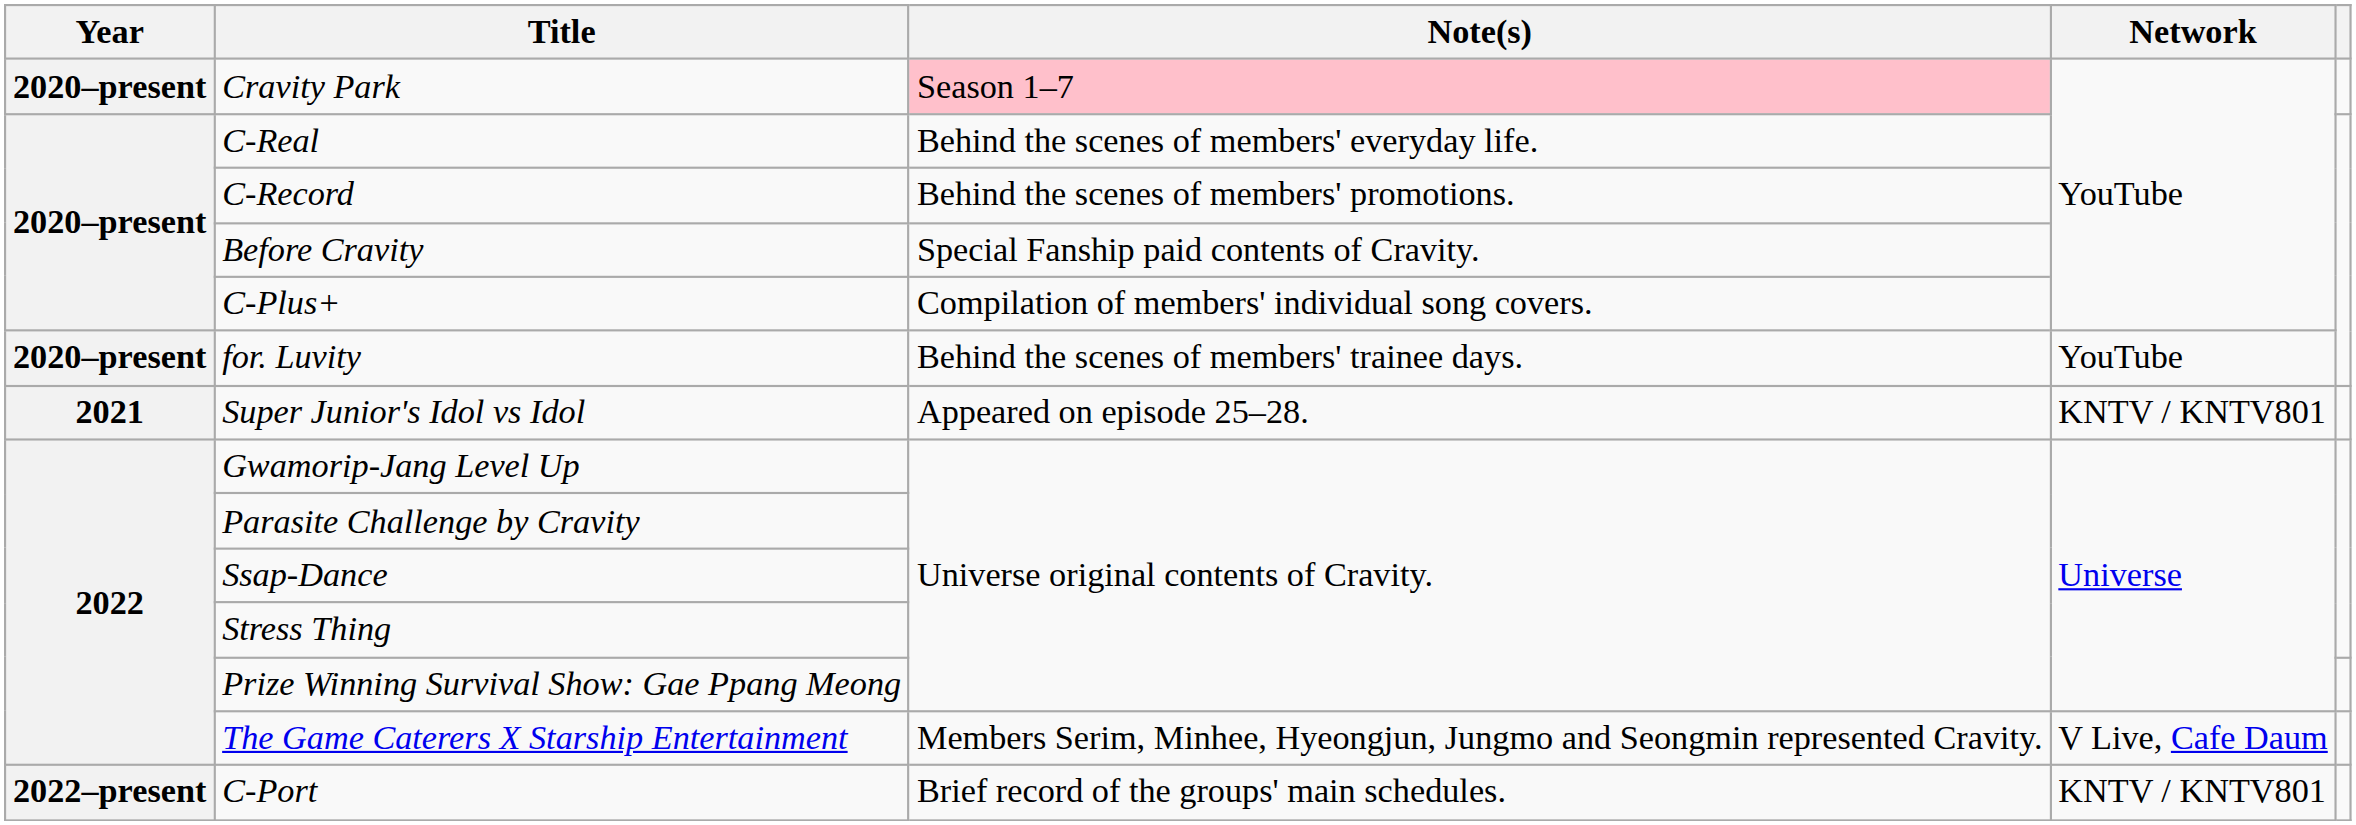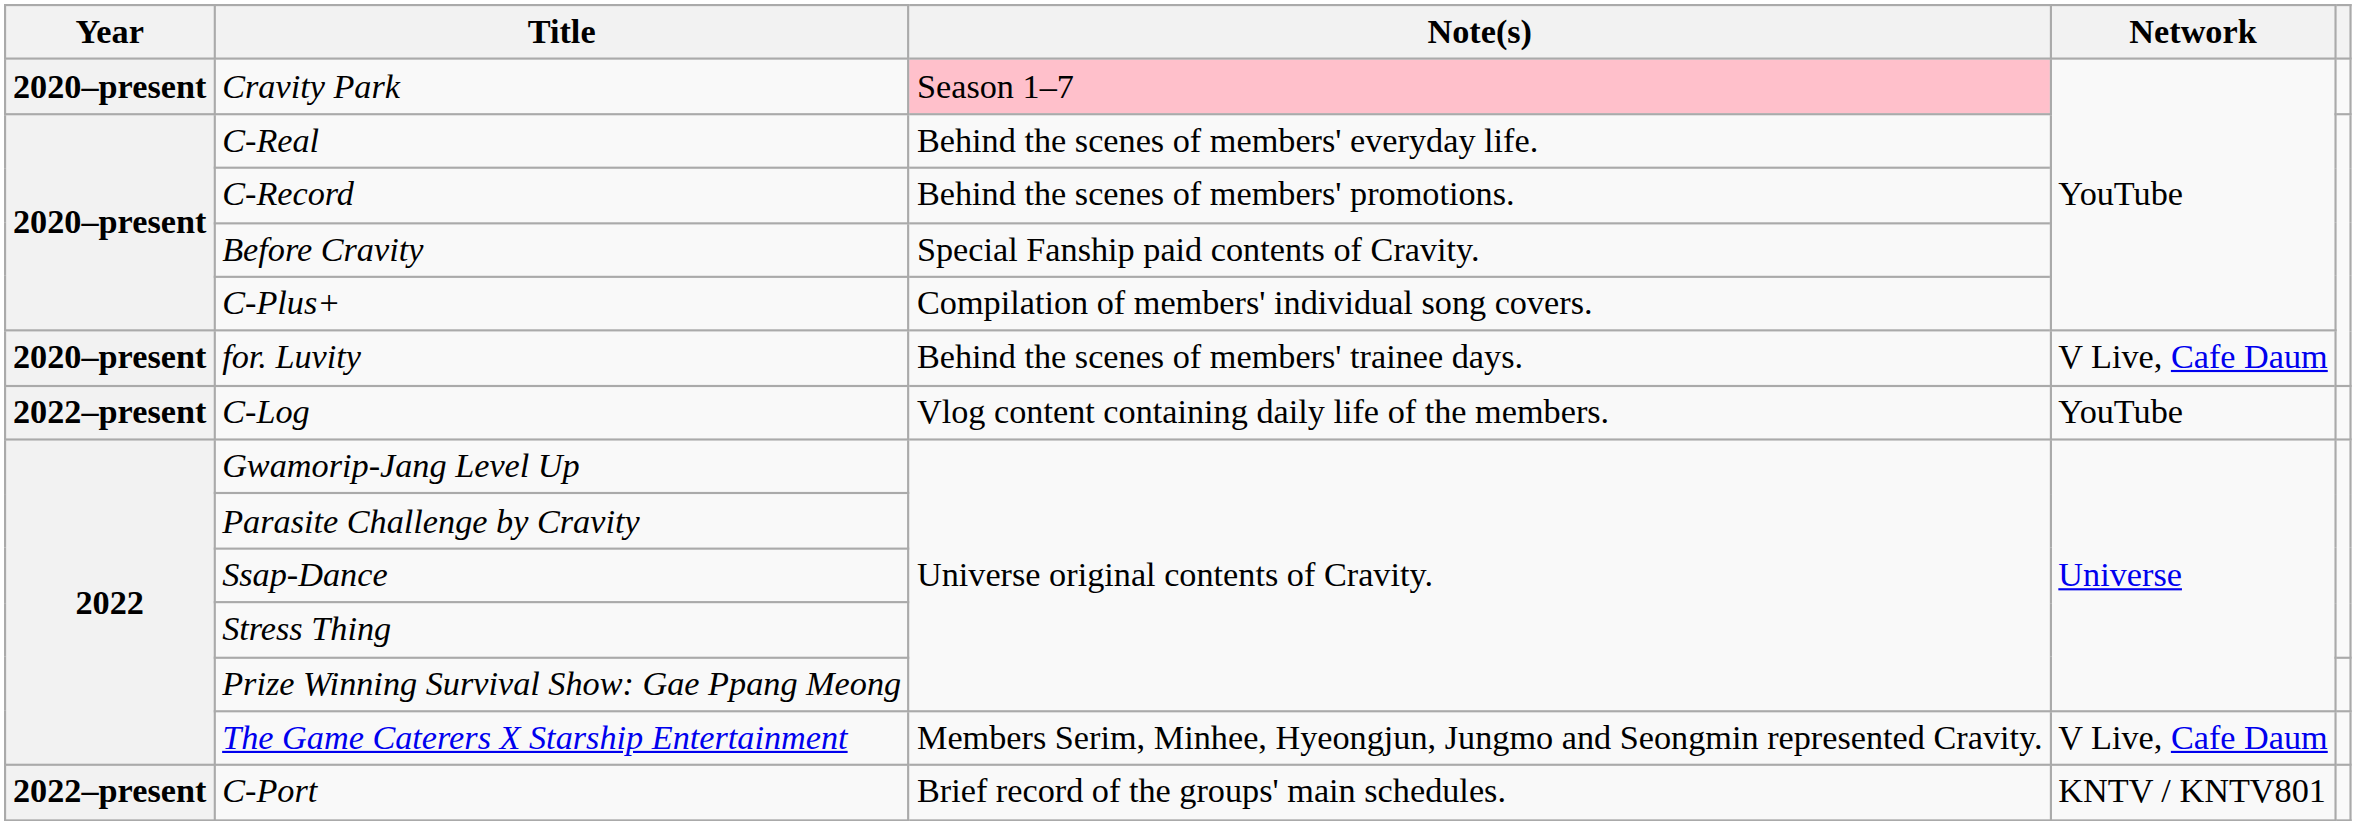for. Luvity | Network: YouTube -> V Live, Cafe Daum
- row: 2021 | Super Junior's Idol vs Idol | Appeared on episode 25–28. | KNTV / KNTV801
+ row: 2022–present | C-Log | Vlog content containing daily life of the members. | YouTube
